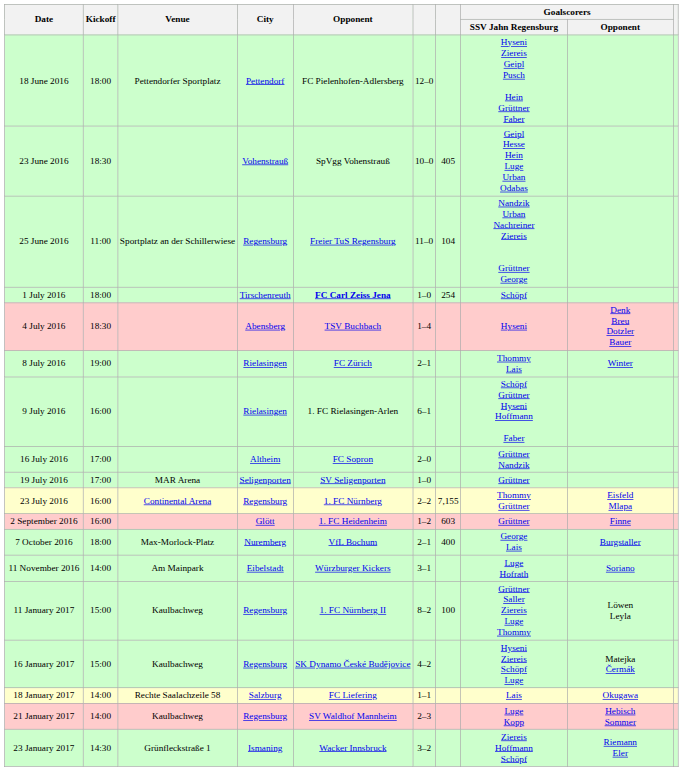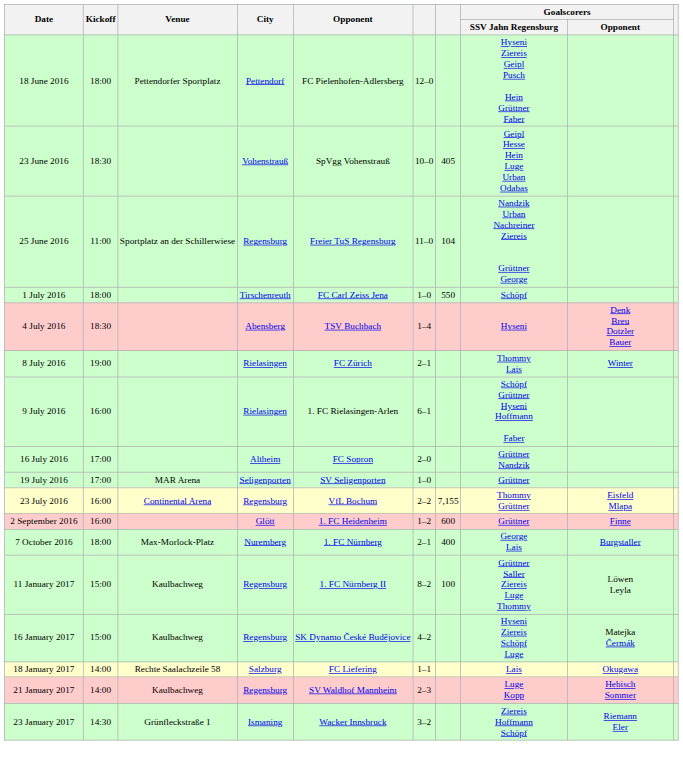1 July 2016 | Opponent: bold -> normal
1 July 2016 | column 7: 254 -> 550
23 July 2016 | Opponent: 1. FC Nürnberg -> VfL Bochum
2 September 2016 | column 7: 603 -> 600
7 October 2016 | Opponent: VfL Bochum -> 1. FC Nürnberg
- row: 11 November 2016 | 14:00 | Am Mainpark | Eibelstadt | Würzburger Kickers | 3–1 | Luge Hofrath | Soriano
